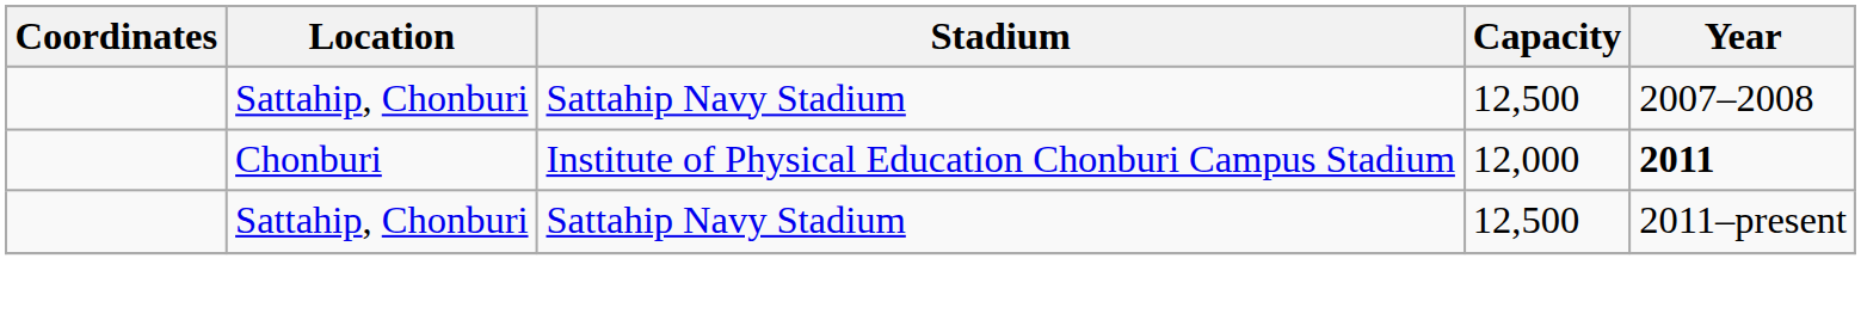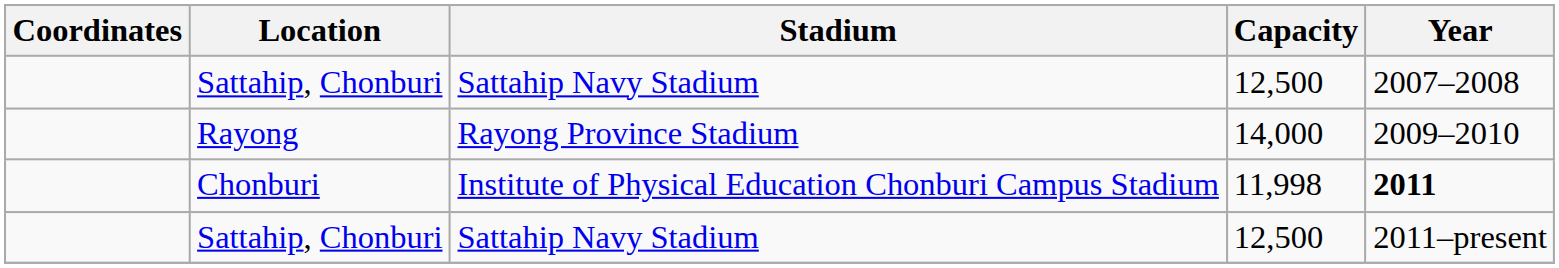+ row: Rayong | Rayong Province Stadium | 14,000 | 2009–2010
Chonburi | Capacity: 12,000 -> 11,998
